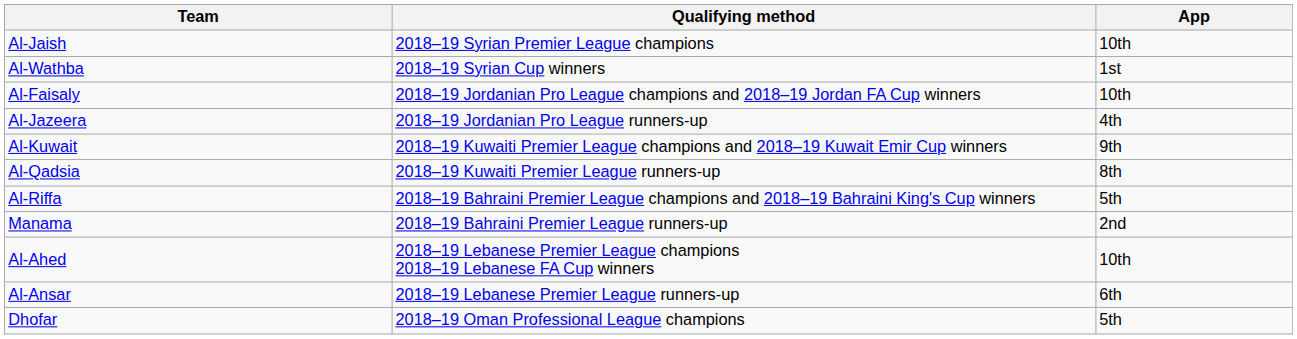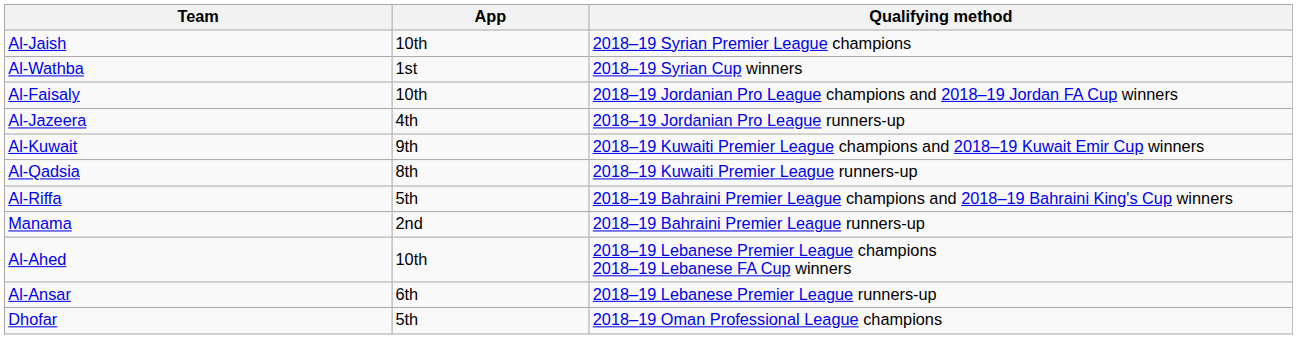columns swapped: Qualifying method <-> App
